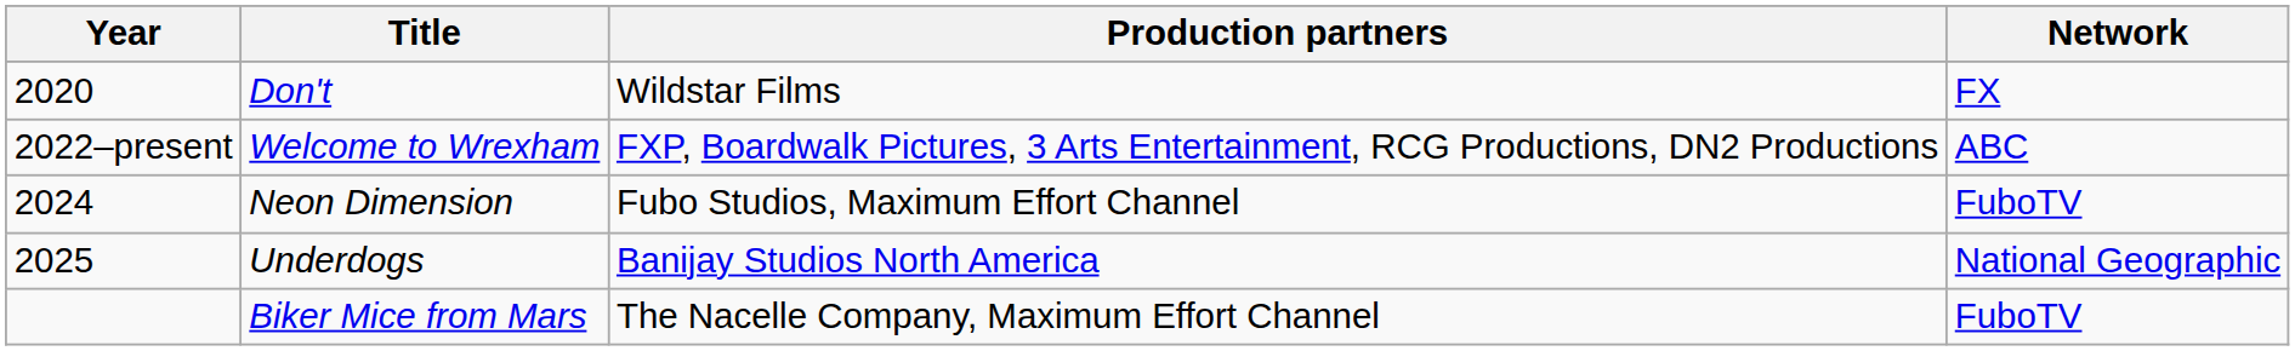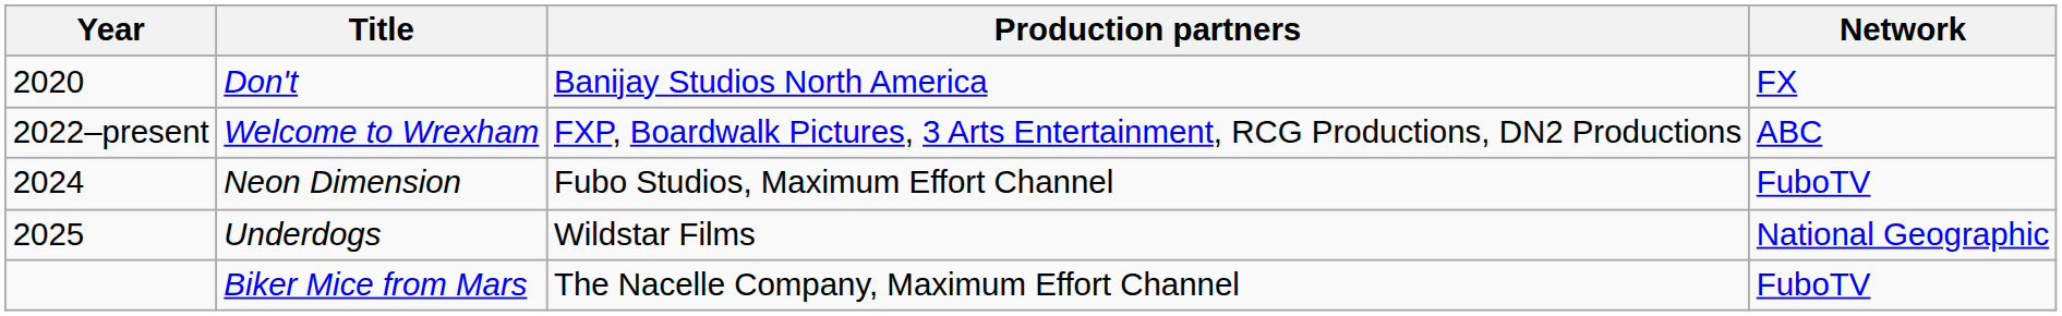Don't | Production partners: Wildstar Films -> Banijay Studios North America
Underdogs | Production partners: Banijay Studios North America -> Wildstar Films
